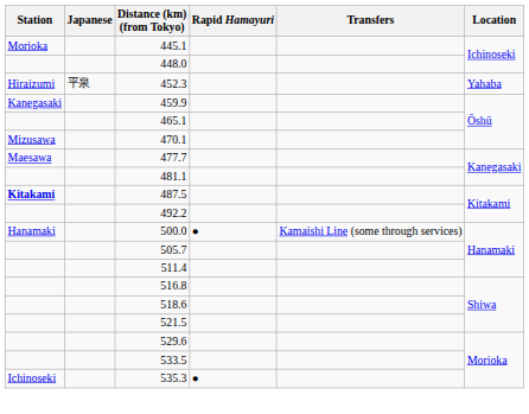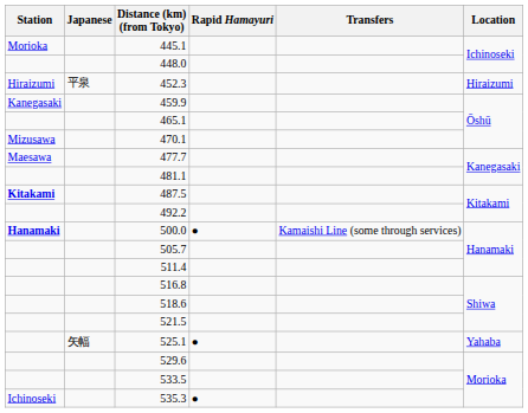452.3 | Location: Yahaba -> Hiraizumi
500.0 | Station: normal -> bold
+ row: 矢幅 | 525.1 | ● | Yahaba
